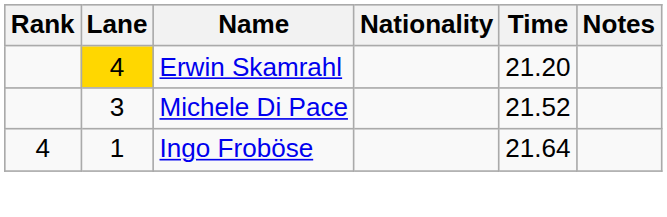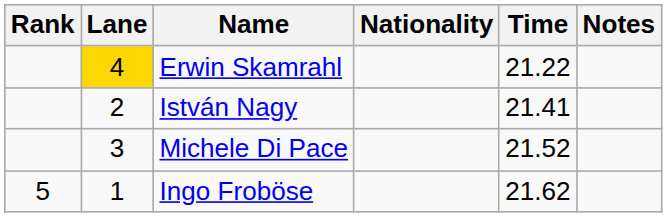Erwin Skamrahl | Time: 21.20 -> 21.22
+ row: 2 | István Nagy | 21.41
Ingo Froböse | Rank: 4 -> 5
Ingo Froböse | Time: 21.64 -> 21.62
